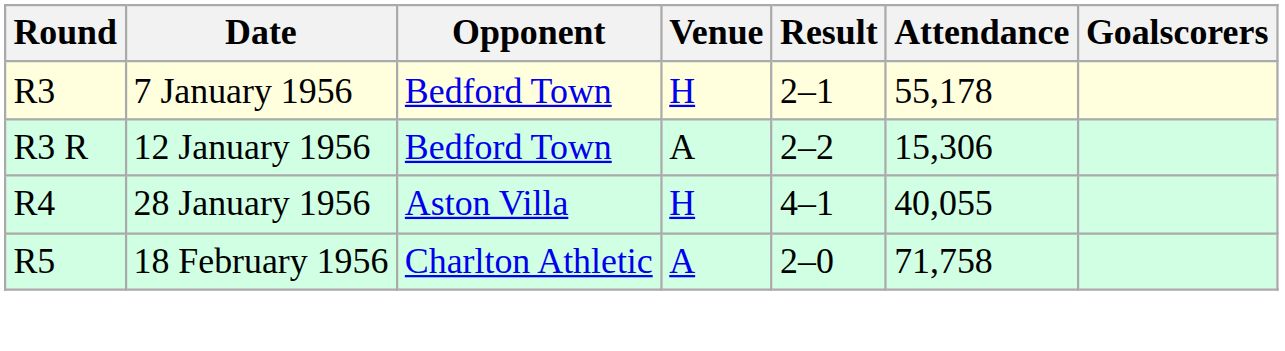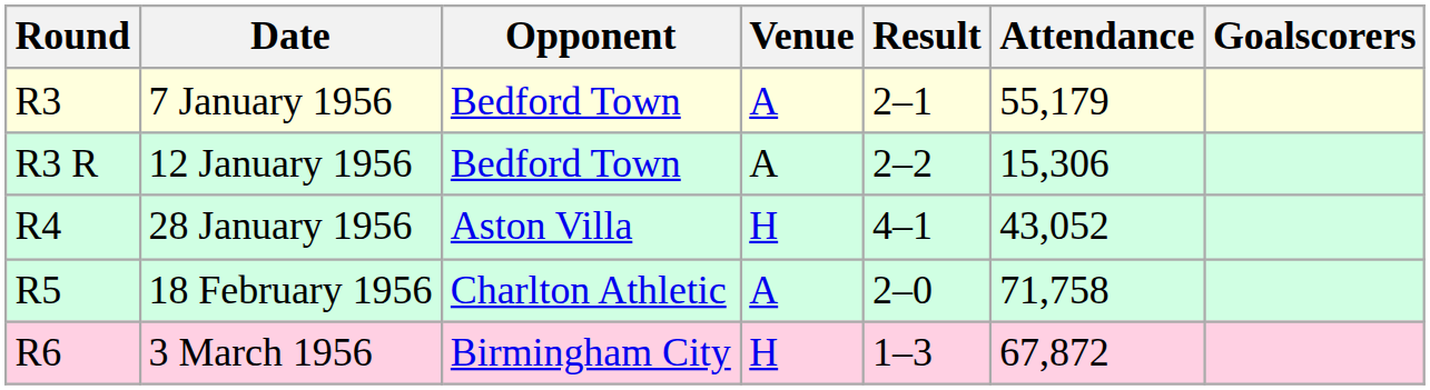7 January 1956 | Venue: H -> A
7 January 1956 | Attendance: 55,178 -> 55,179
28 January 1956 | Attendance: 40,055 -> 43,052
+ row: R6 | 3 March 1956 | Birmingham City | H | 1–3 | 67,872
